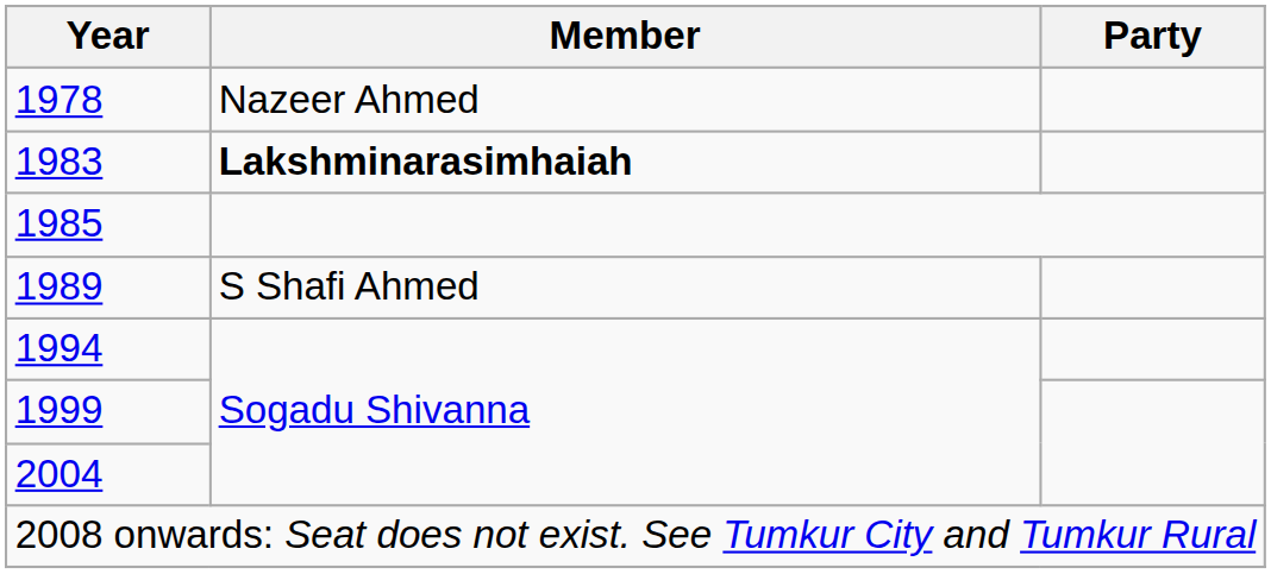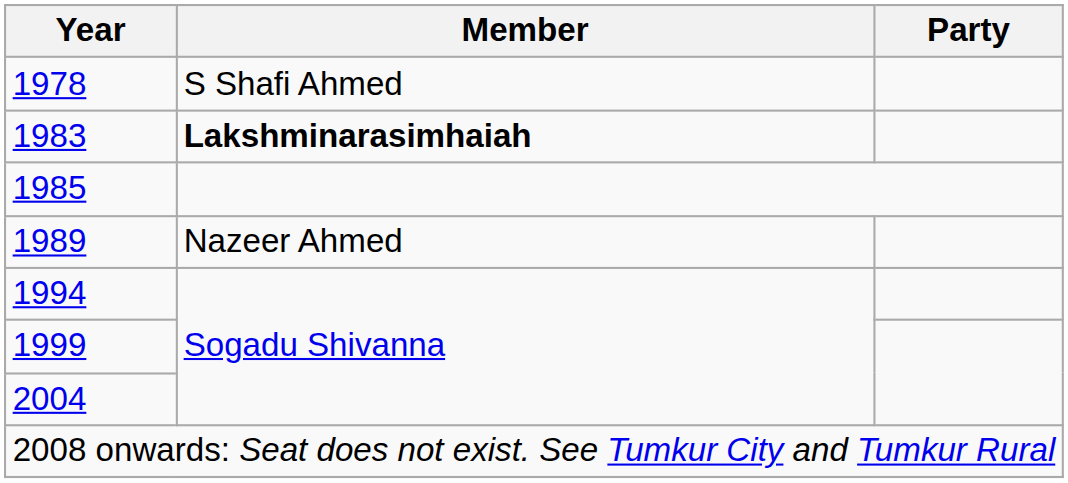1978 | Member: Nazeer Ahmed -> S Shafi Ahmed
1989 | Member: S Shafi Ahmed -> Nazeer Ahmed
